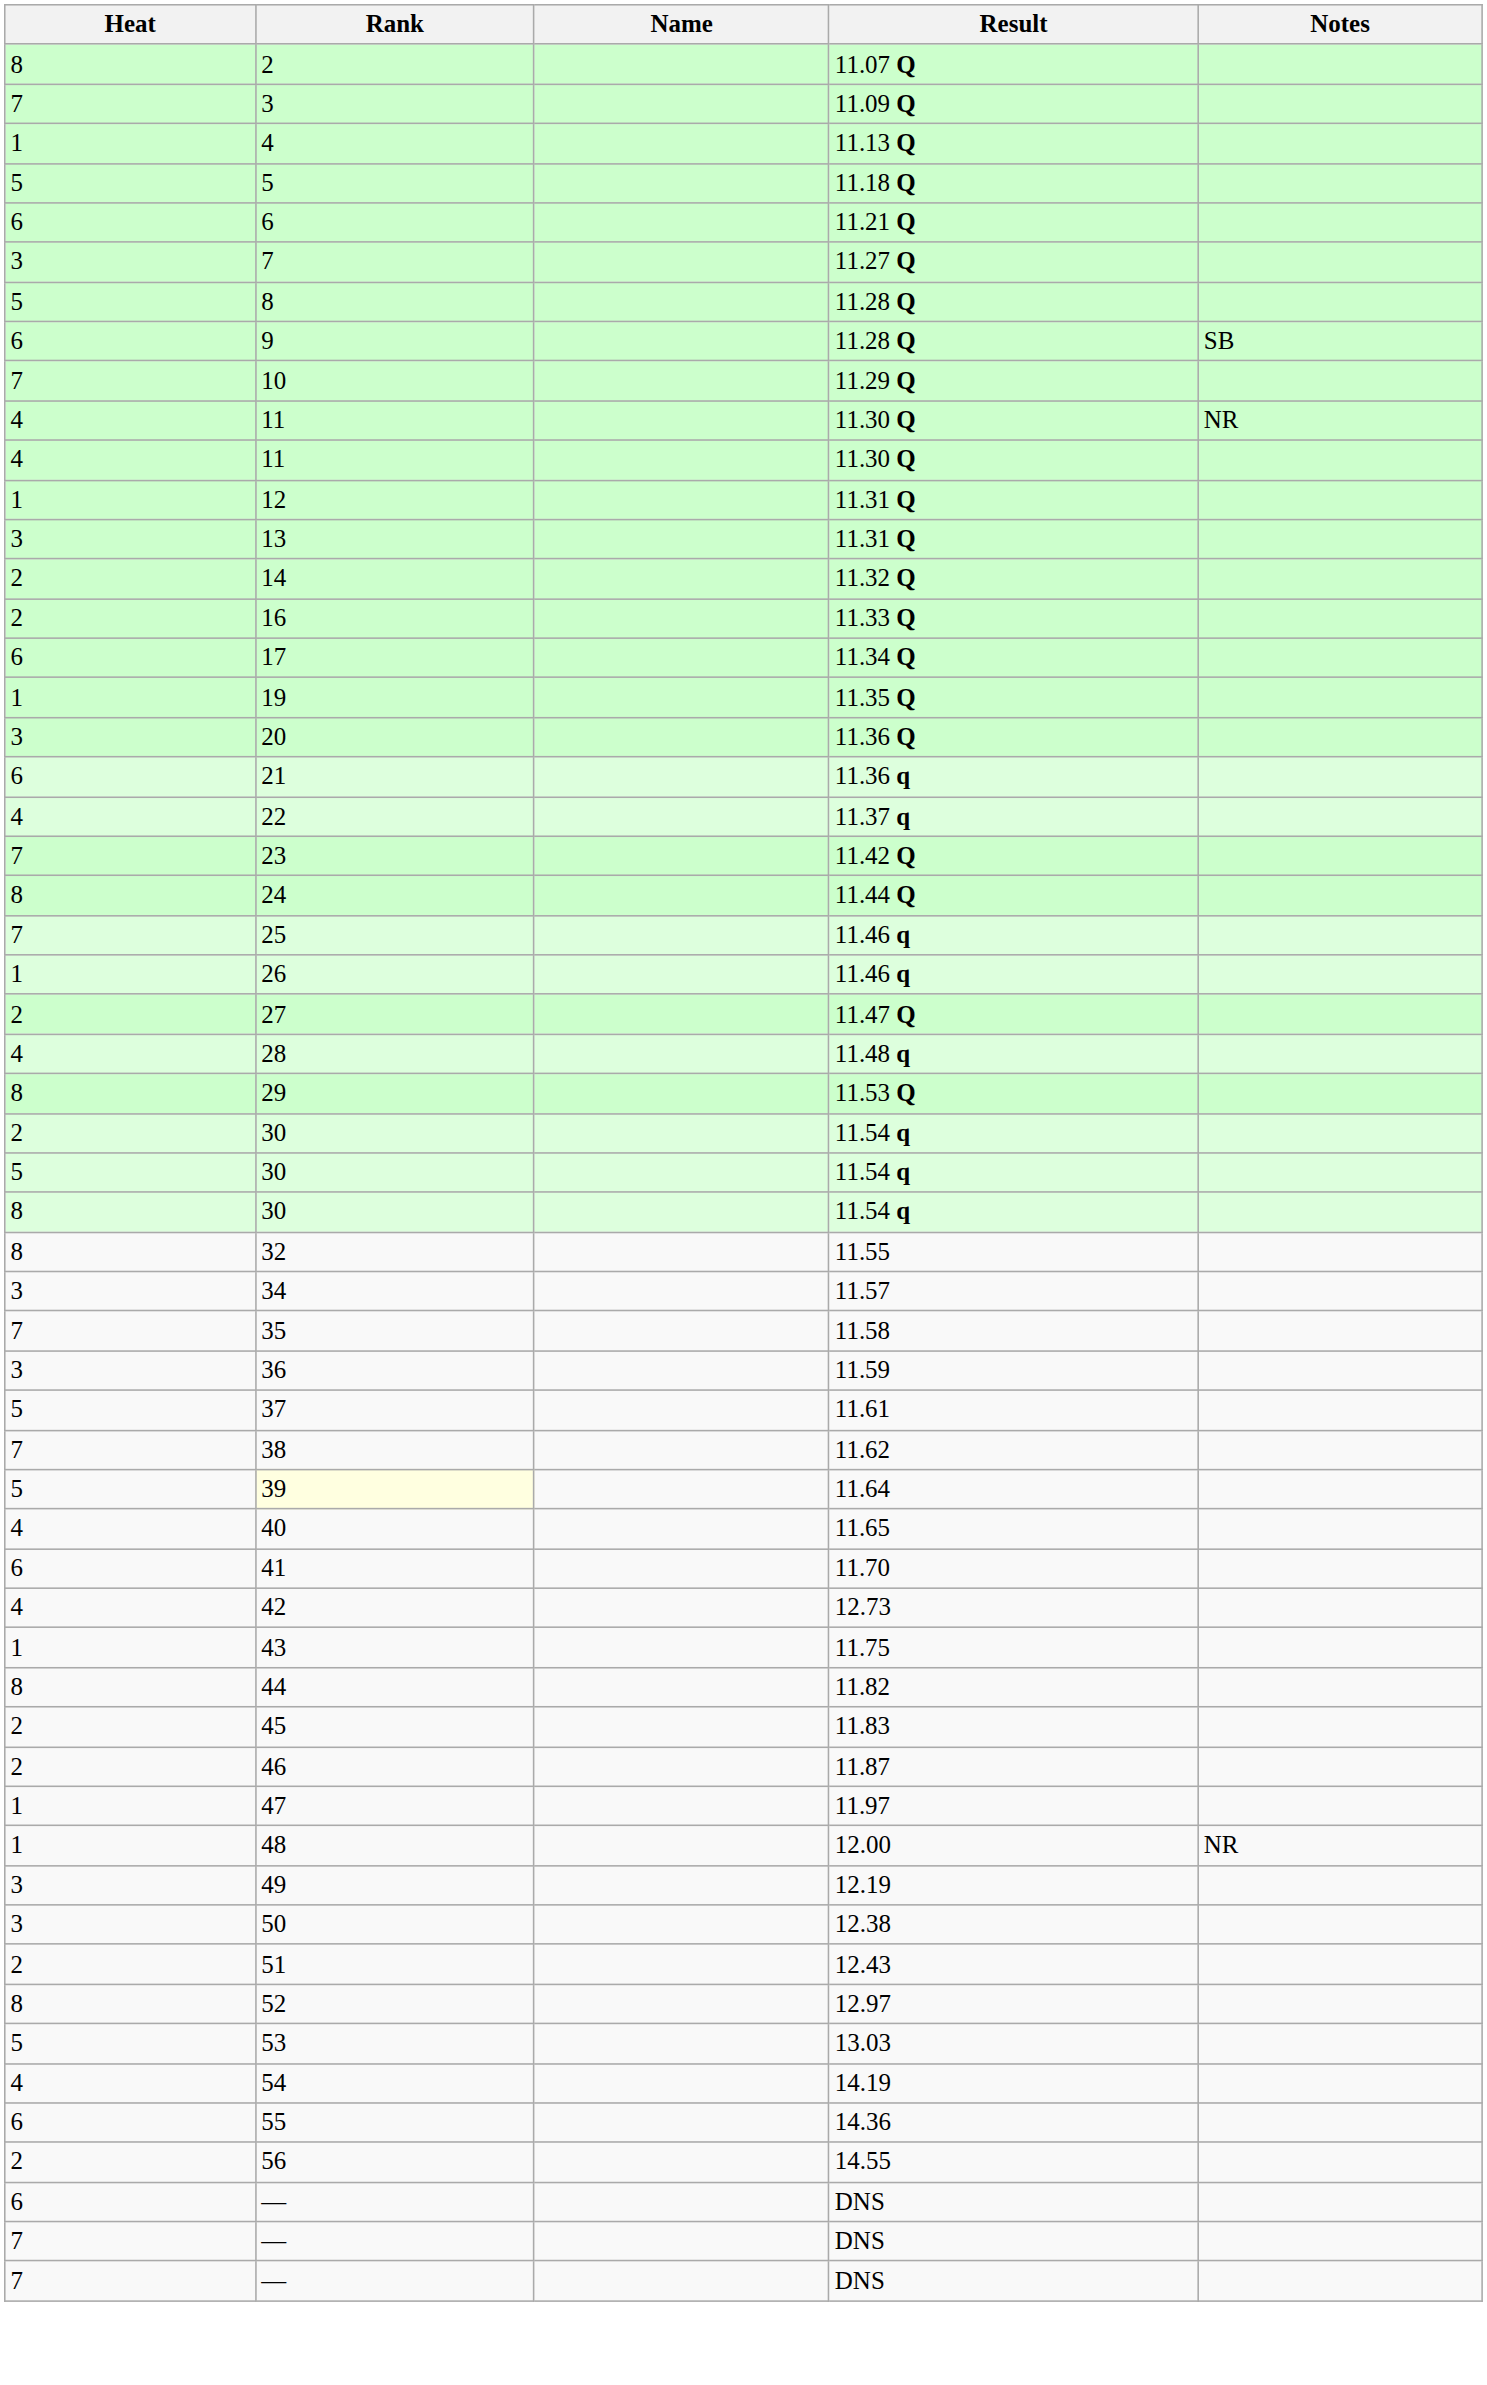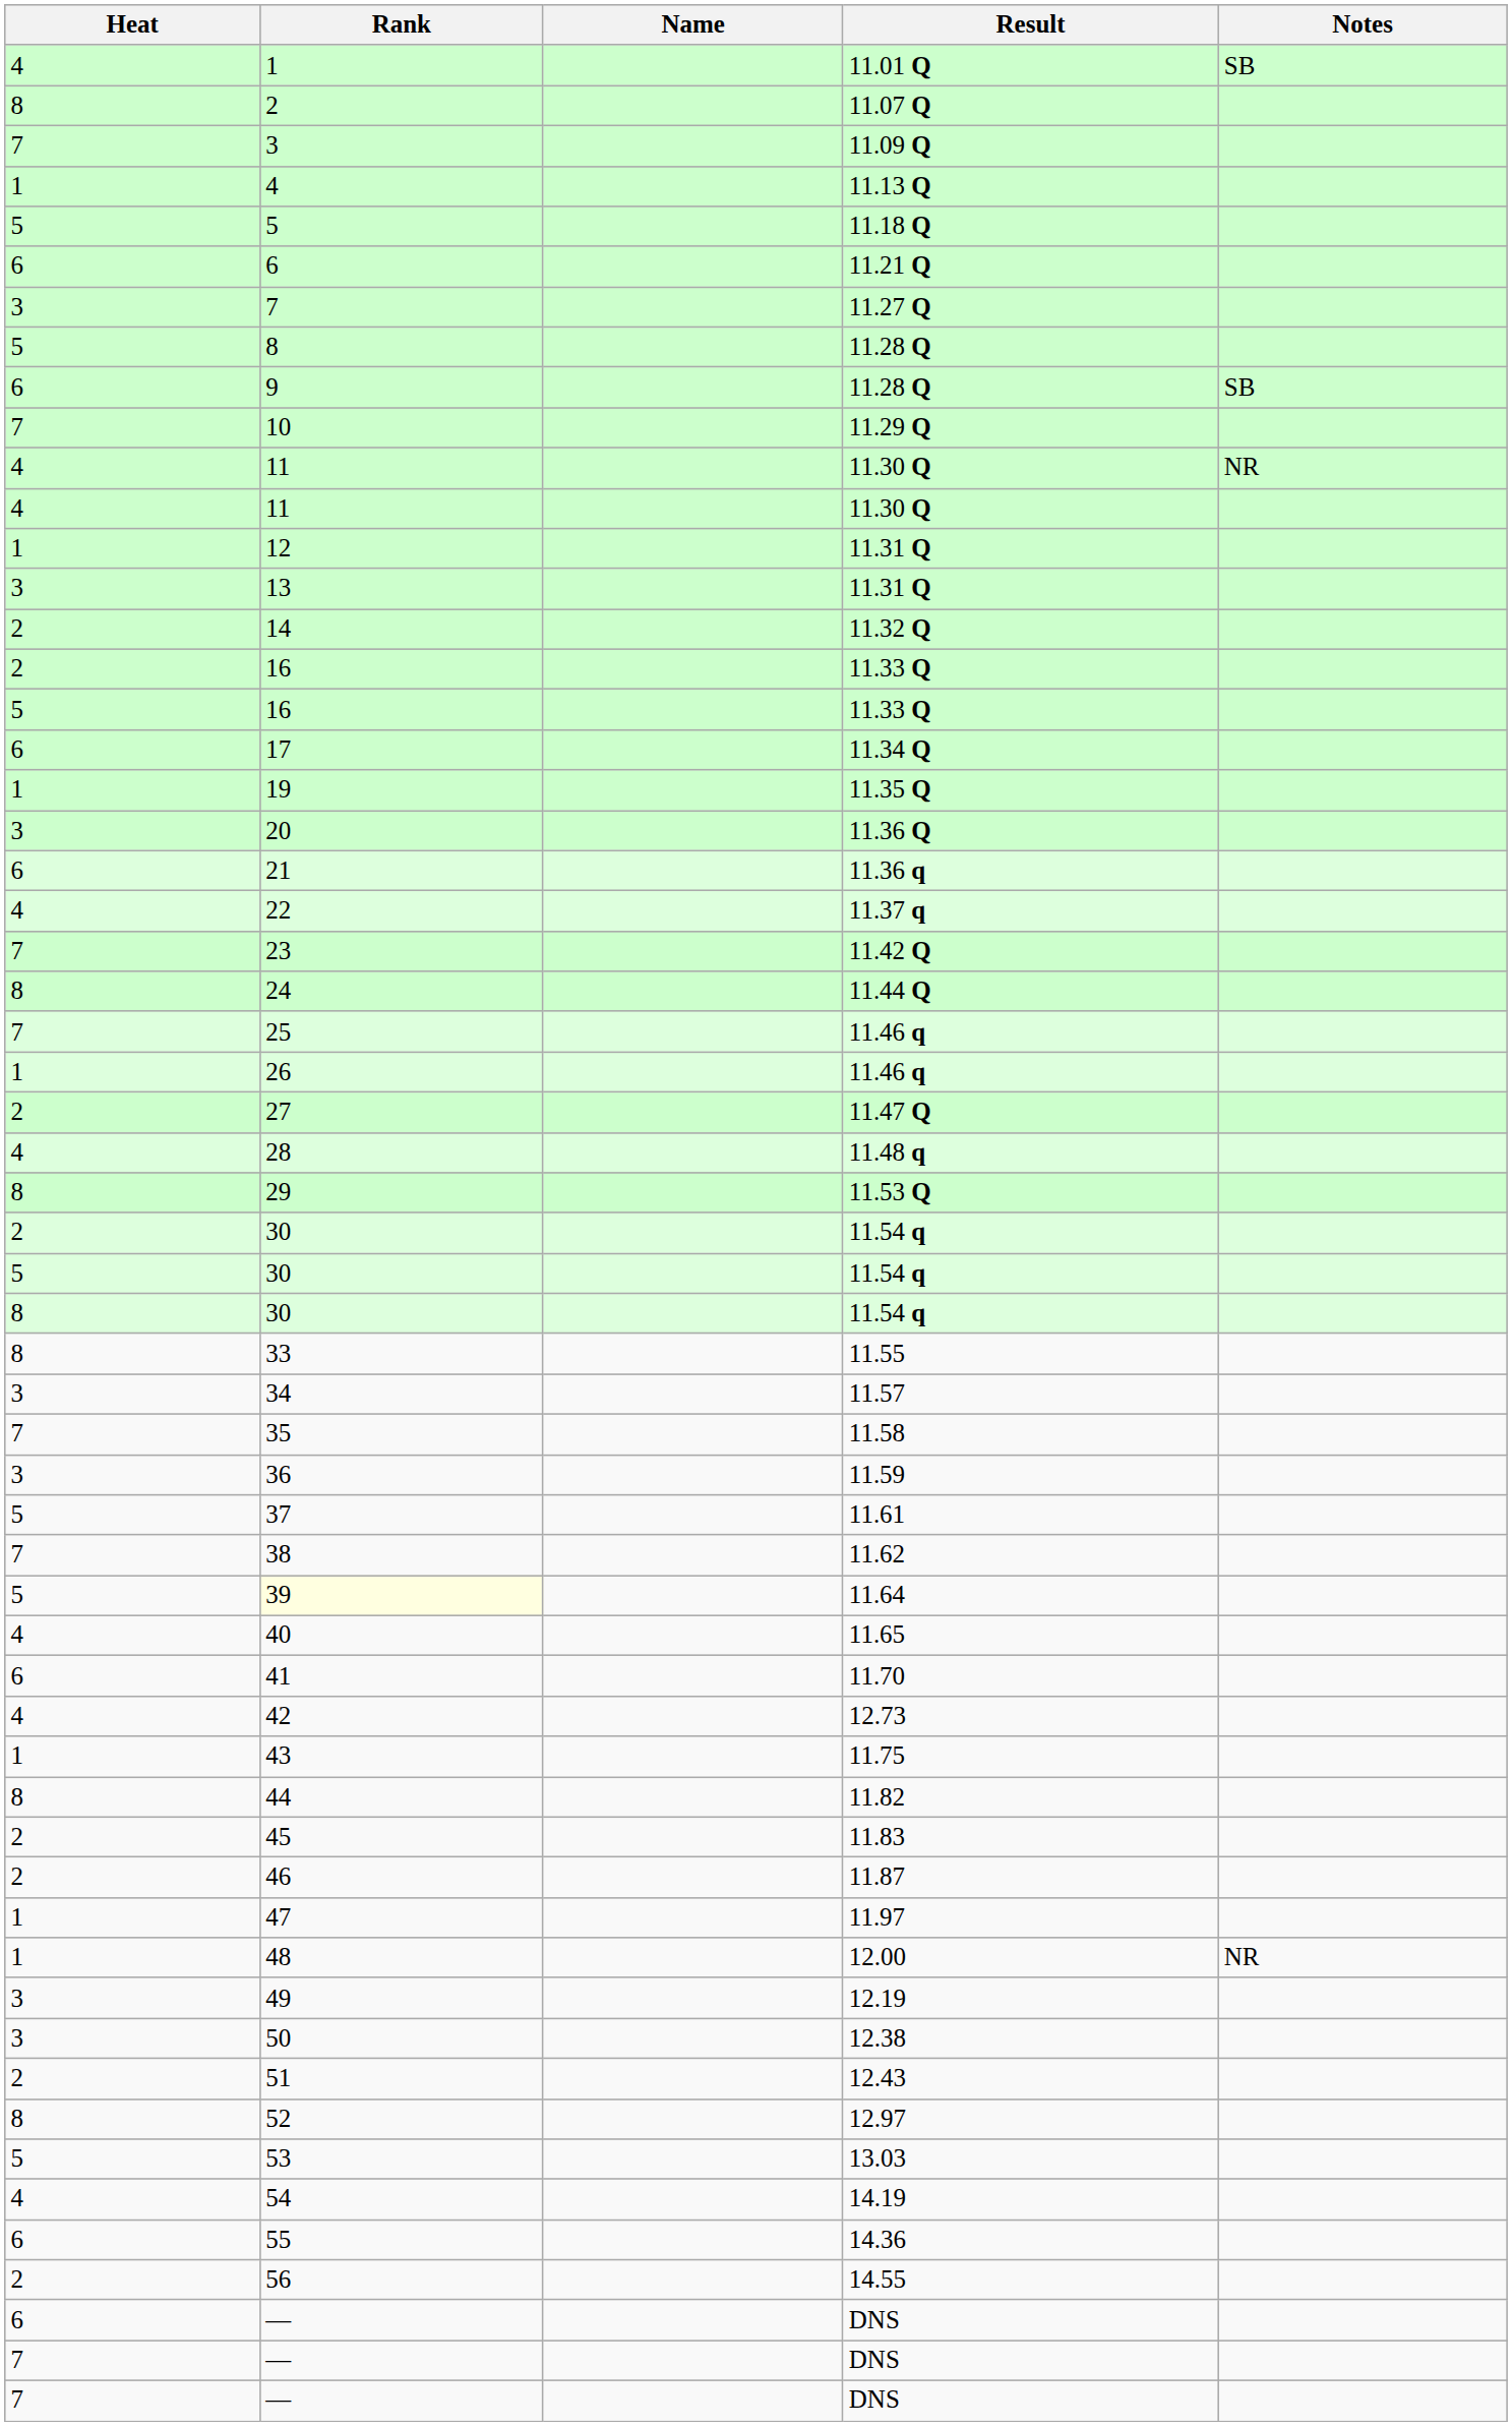+ row: 4 | 1 | 11.01 Q | SB
+ row: 5 | 16 | 11.33 Q
11.55 | Rank: 32 -> 33
